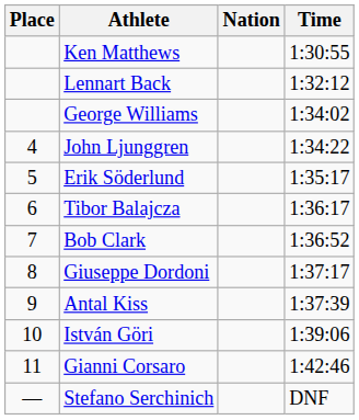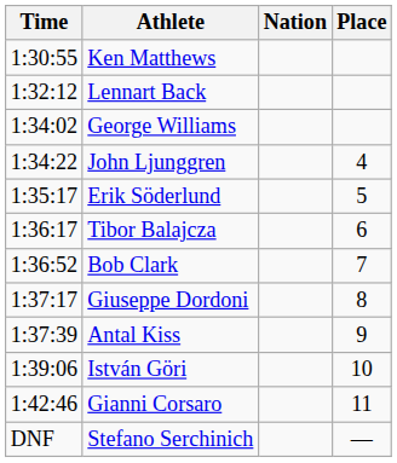columns swapped: Place <-> Time
